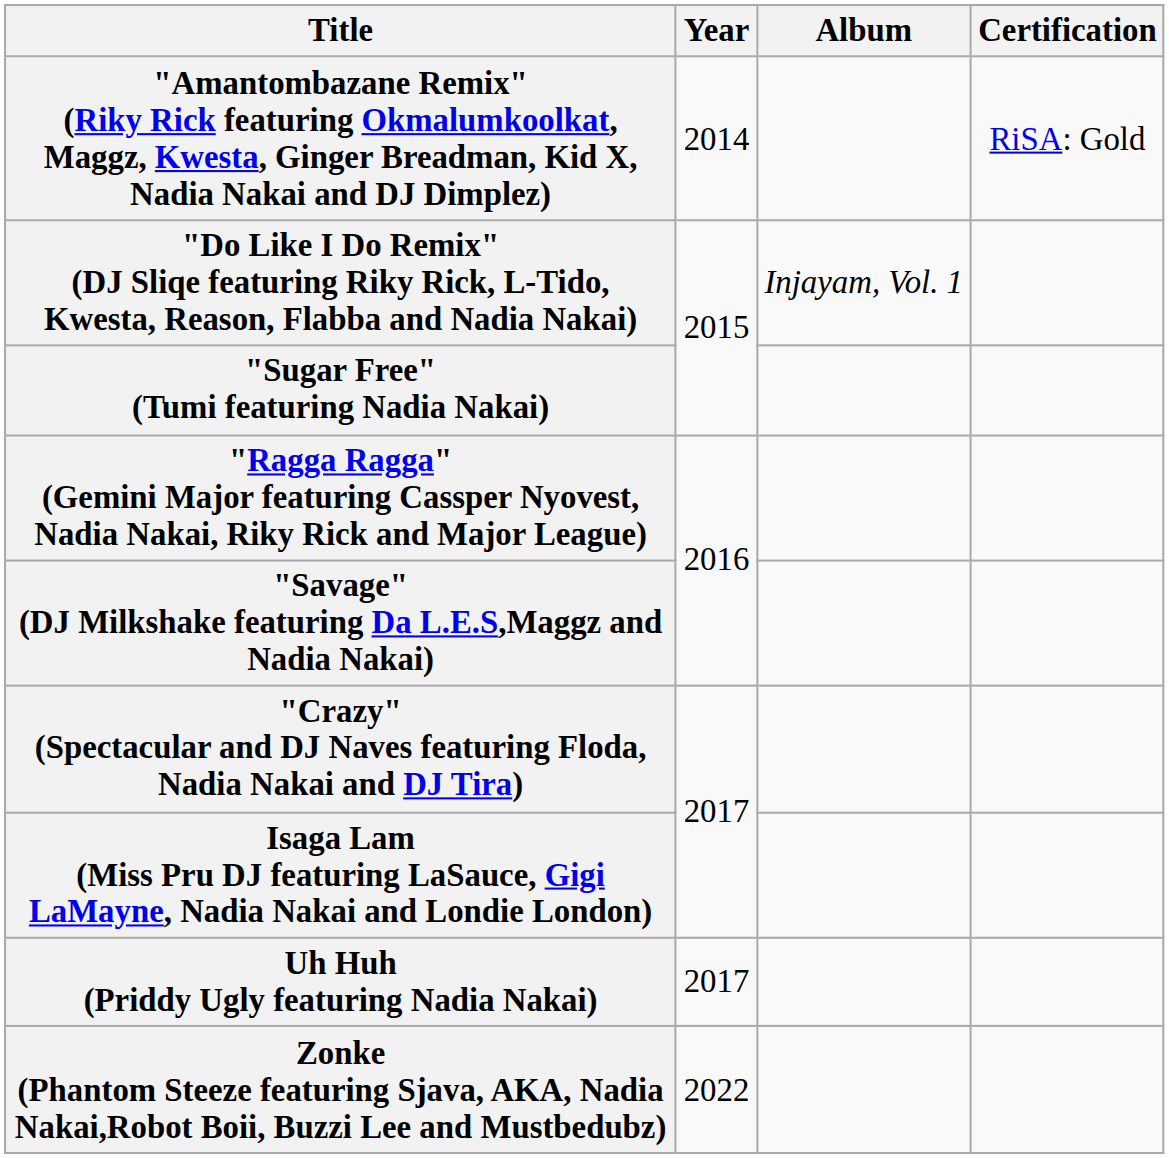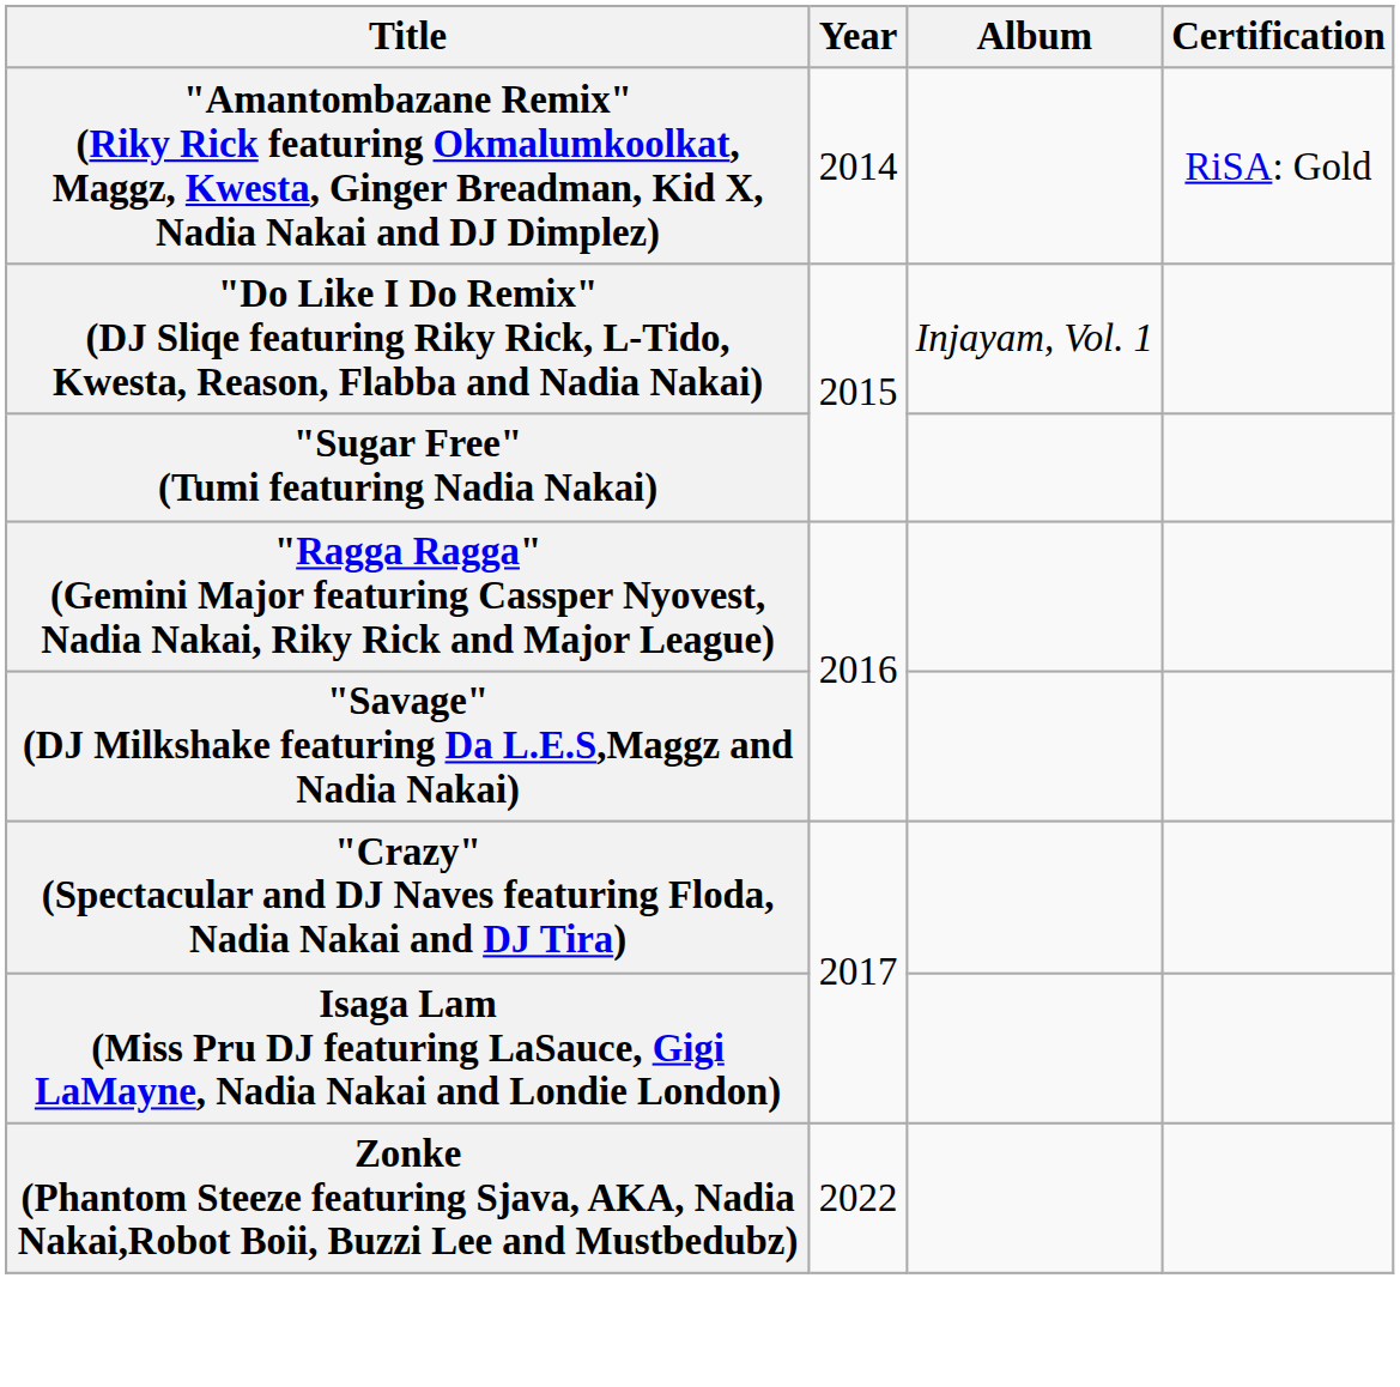- row: Uh Huh (Priddy Ugly featuring Nadia Nakai) | 2017
